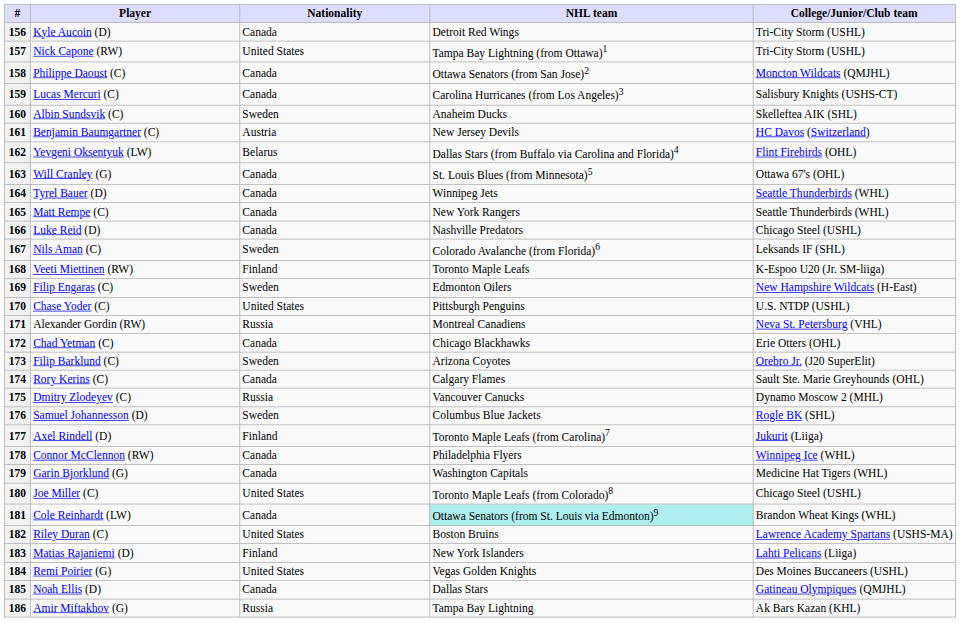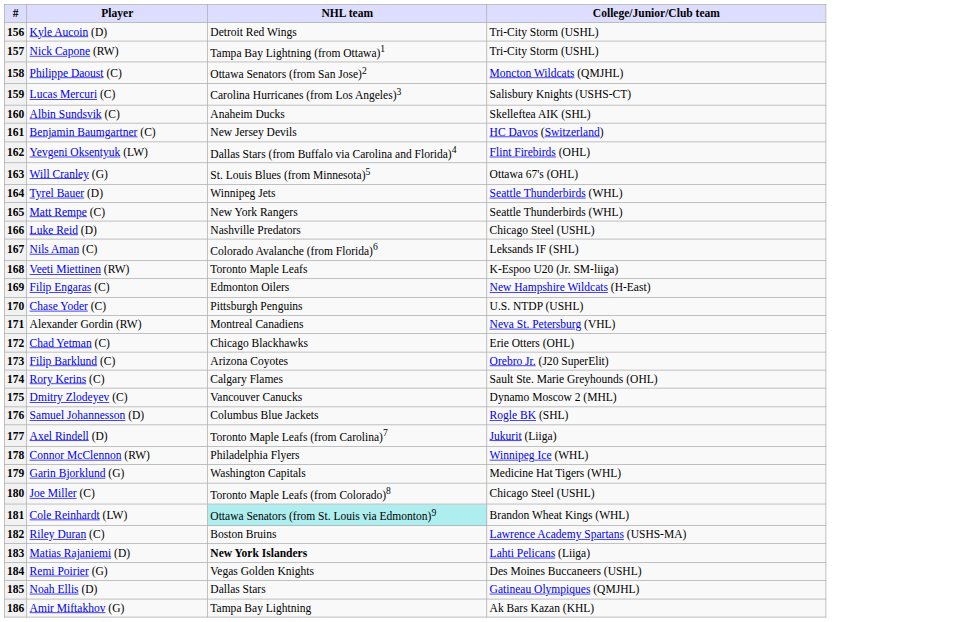- column: Nationality | Canada | United States | Canada | Canada | Sweden | Austria | Belarus | Canada | Canada | Canada | Canada | Sweden | Finland | Sweden | United States | Russia | Canada | Sweden | Canada | Russia | Sweden | Finland | Canada | Canada | United States | Canada | United States | Finland | United States | Canada | Russia
183 | NHL team: normal -> bold
